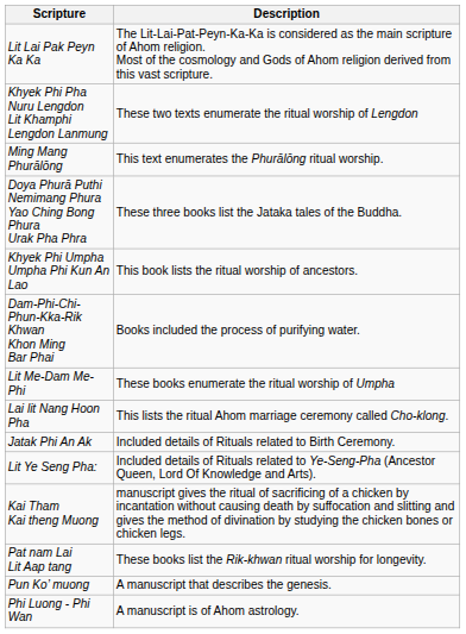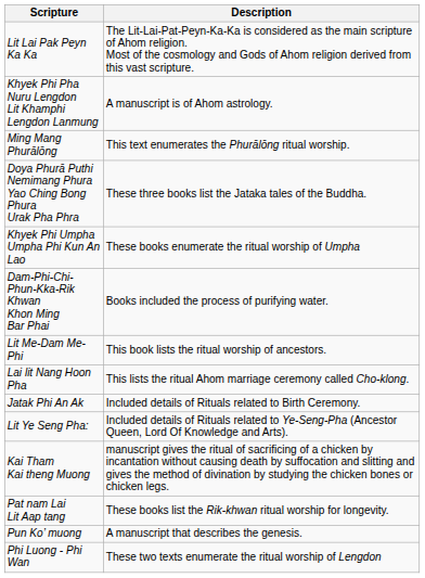Khyek Phi Pha Nuru Lengdon Lit Khamphi Lengdon Lanmung | Description: These two texts enumerate the ritual worship of Lengdon -> A manuscript is of Ahom astrology.
Khyek Phi Umpha Umpha Phi Kun An Lao | Description: This book lists the ritual worship of ancestors. -> These books enumerate the ritual worship of Umpha
Lit Me-Dam Me-Phi | Description: These books enumerate the ritual worship of Umpha -> This book lists the ritual worship of ancestors.
Phi Luong - Phi Wan | Description: A manuscript is of Ahom astrology. -> These two texts enumerate the ritual worship of Lengdon
